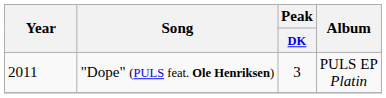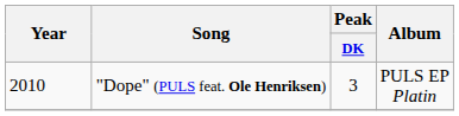"Dope" (PULS feat. Ole Henriksen) | Year: 2011 -> 2010
